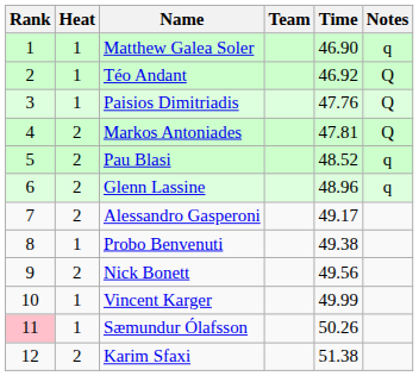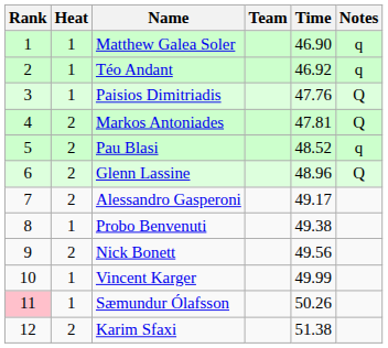Téo Andant | Notes: Q -> q
Glenn Lassine | Notes: q -> Q
